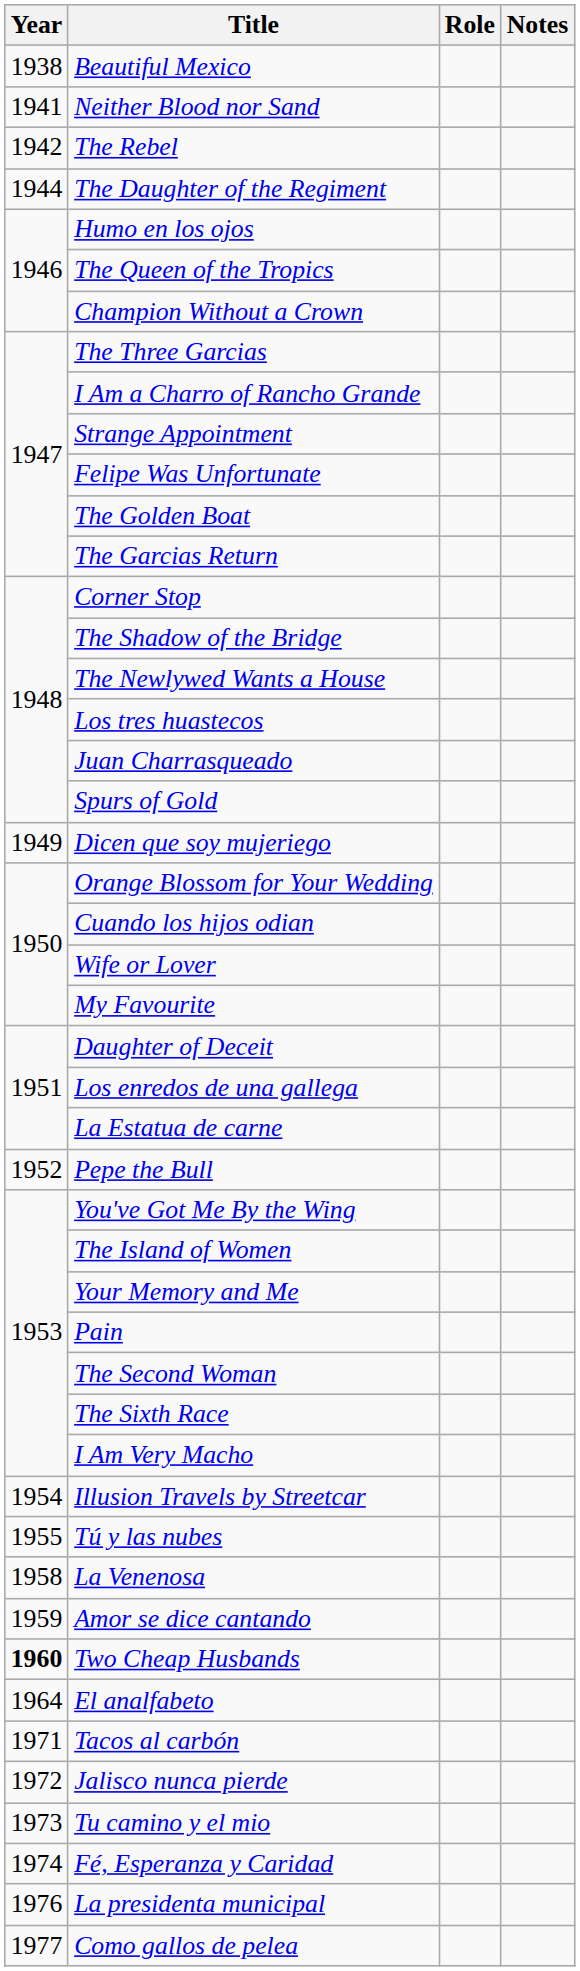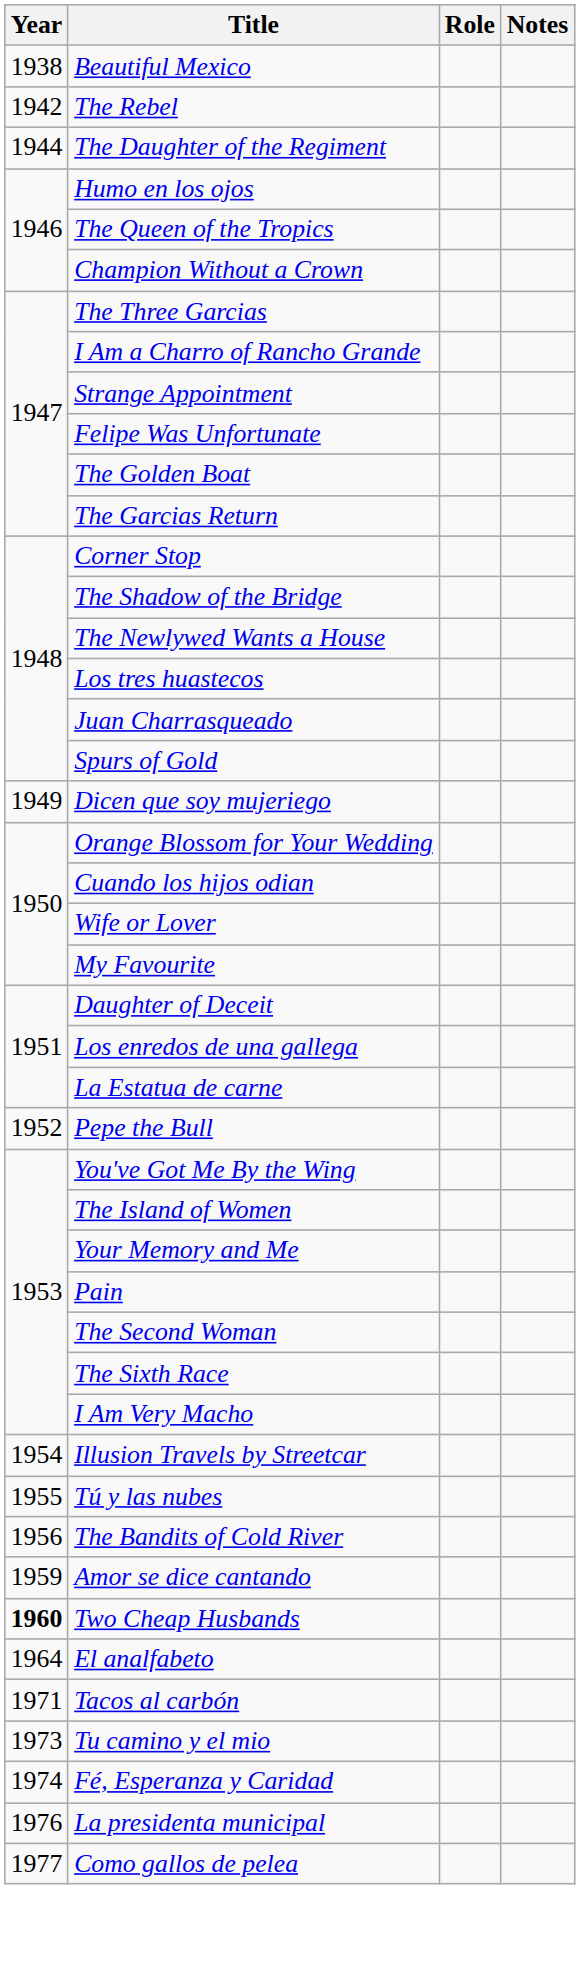- row: 1941 | Neither Blood nor Sand
+ row: 1956 | The Bandits of Cold River
- row: 1958 | La Venenosa
- row: 1972 | Jalisco nunca pierde
